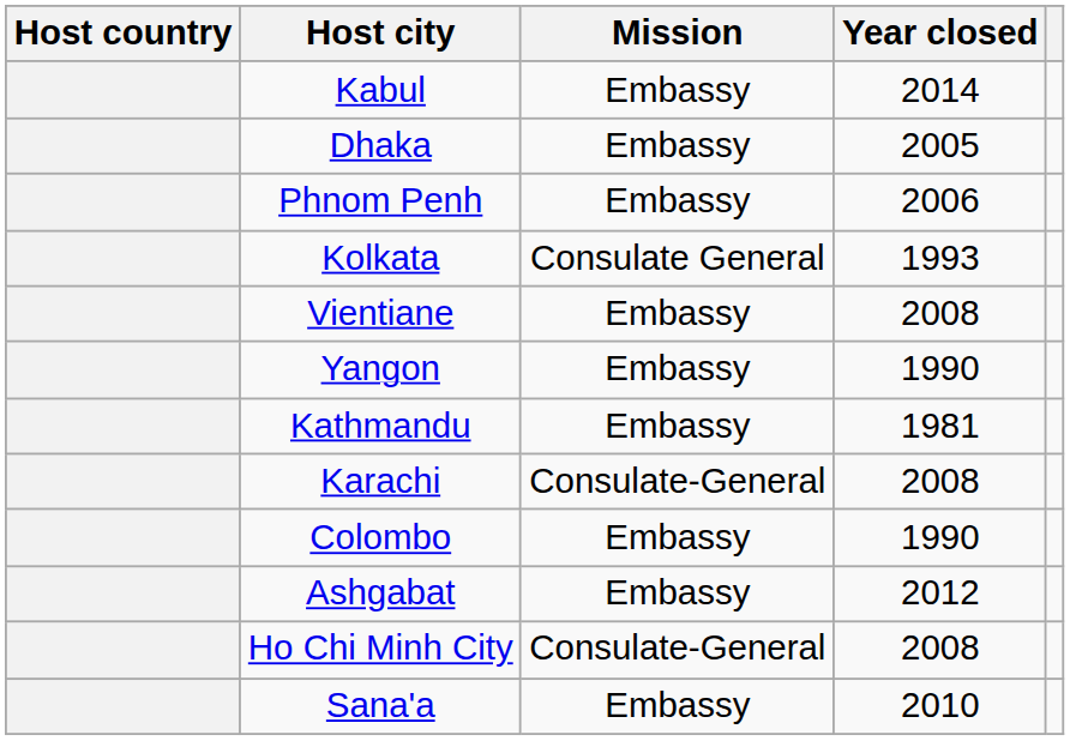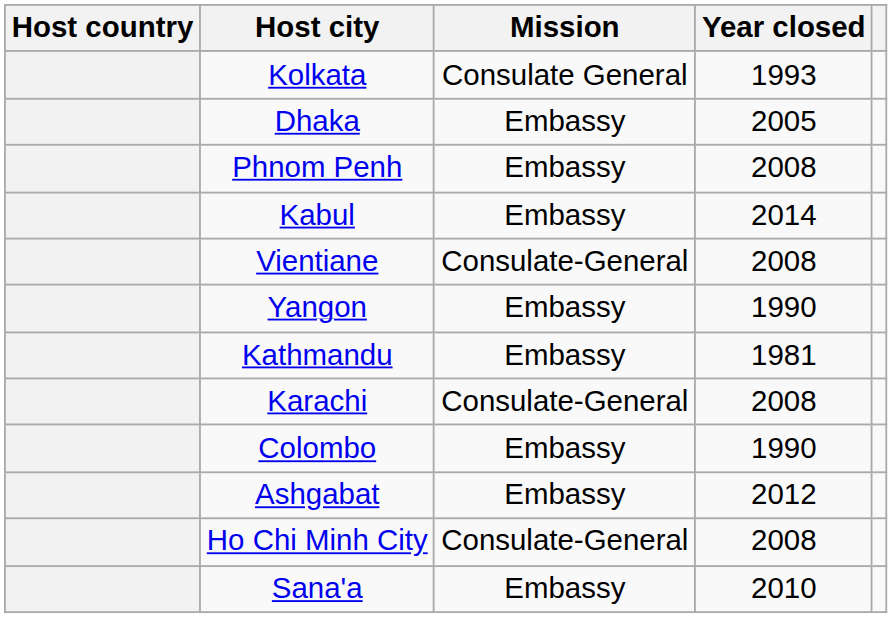rows swapped: Kabul <-> Kolkata
Phnom Penh | Year closed: 2006 -> 2008
Vientiane | Mission: Embassy -> Consulate-General
